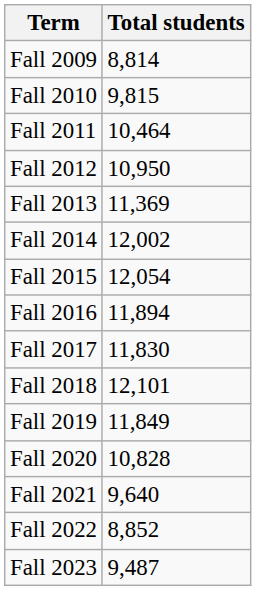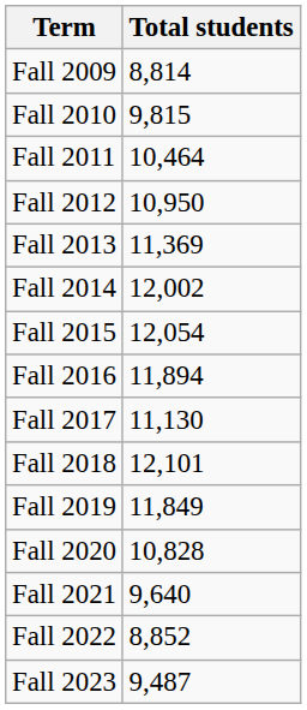Fall 2017 | Total students: 11,830 -> 11,130
